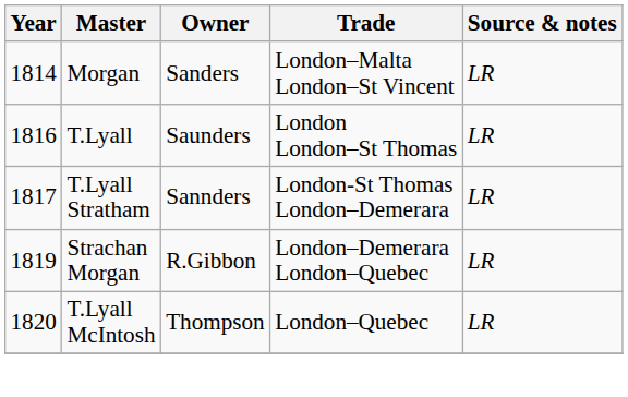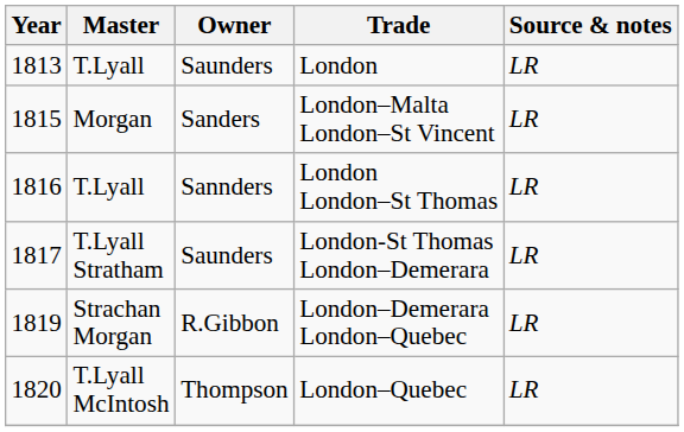+ row: 1813 | T.Lyall | Saunders | London | LR
London–Malta London–St Vincent | Year: 1814 -> 1815
London London–St Thomas | Owner: Saunders -> Sannders
London-St Thomas London–Demerara | Owner: Sannders -> Saunders
